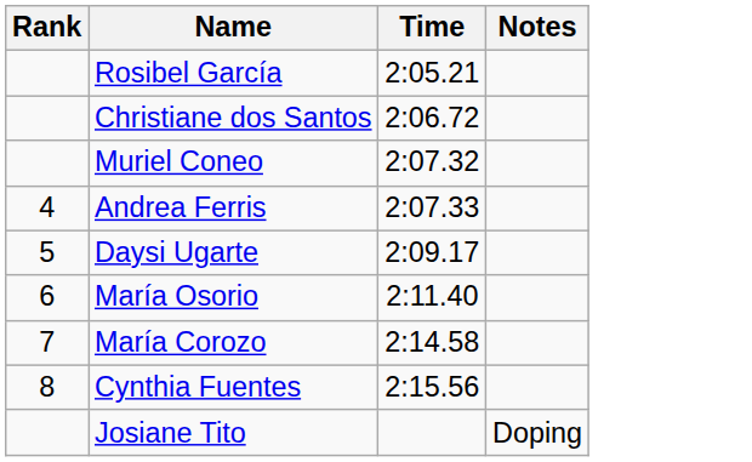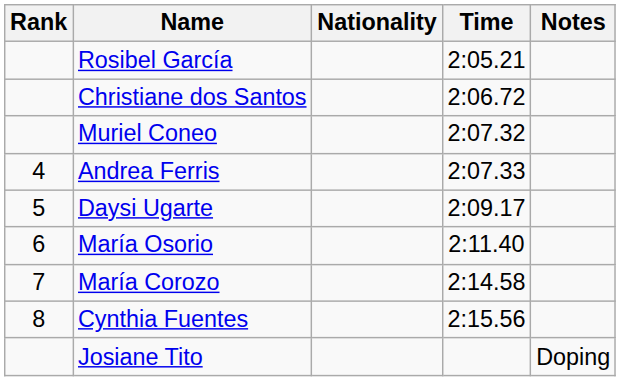+ column: Nationality
